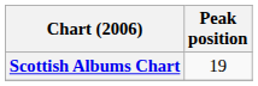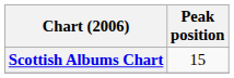Scottish Albums Chart | Peak position: 19 -> 15
